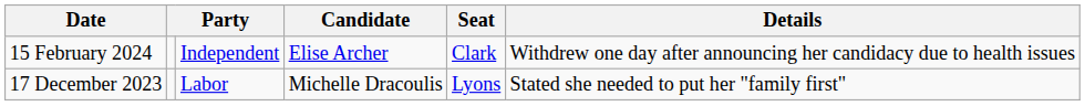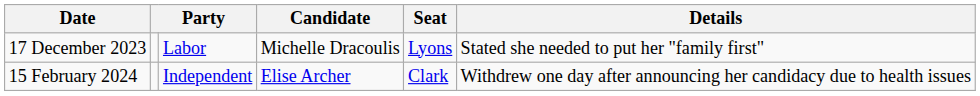rows swapped: 17 December 2023 <-> 15 February 2024
